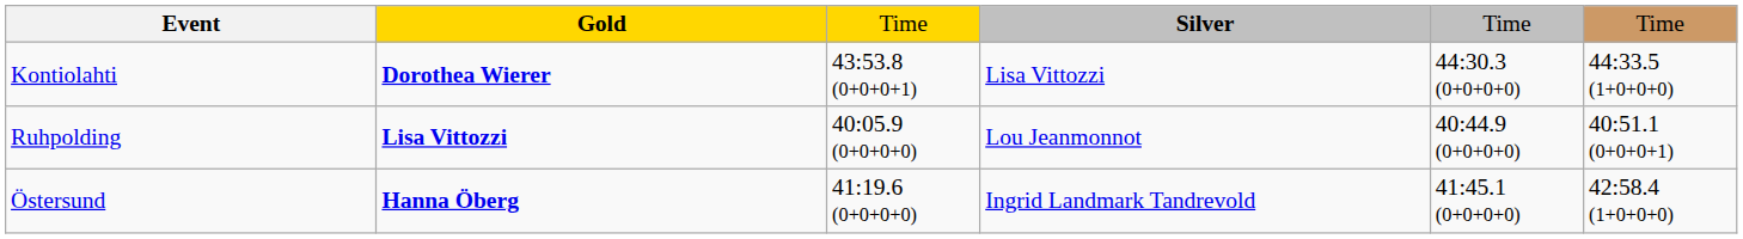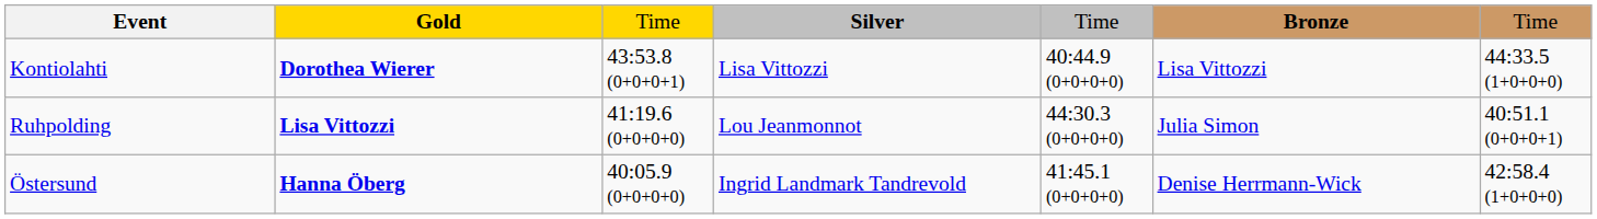+ column: Bronze | Lisa Vittozzi | Julia Simon | Denise Herrmann-Wick
Kontiolahti | column 5: 44:30.3 (0+0+0+0) -> 40:44.9 (0+0+0+0)
Ruhpolding | column 3: 40:05.9 (0+0+0+0) -> 41:19.6 (0+0+0+0)
Ruhpolding | column 5: 40:44.9 (0+0+0+0) -> 44:30.3 (0+0+0+0)
Östersund | column 3: 41:19.6 (0+0+0+0) -> 40:05.9 (0+0+0+0)
